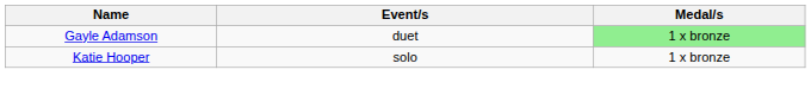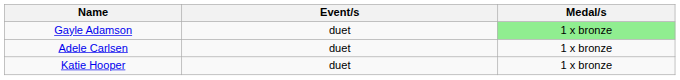+ row: Adele Carlsen | duet | 1 x bronze
Katie Hooper | Event/s: solo -> duet
